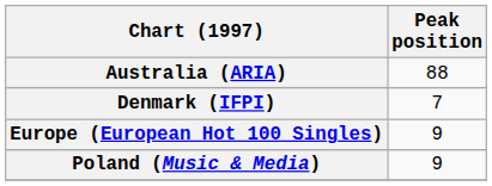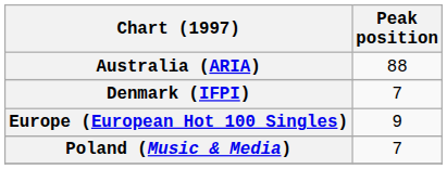Poland (Music & Media) | Peak position: 9 -> 7
